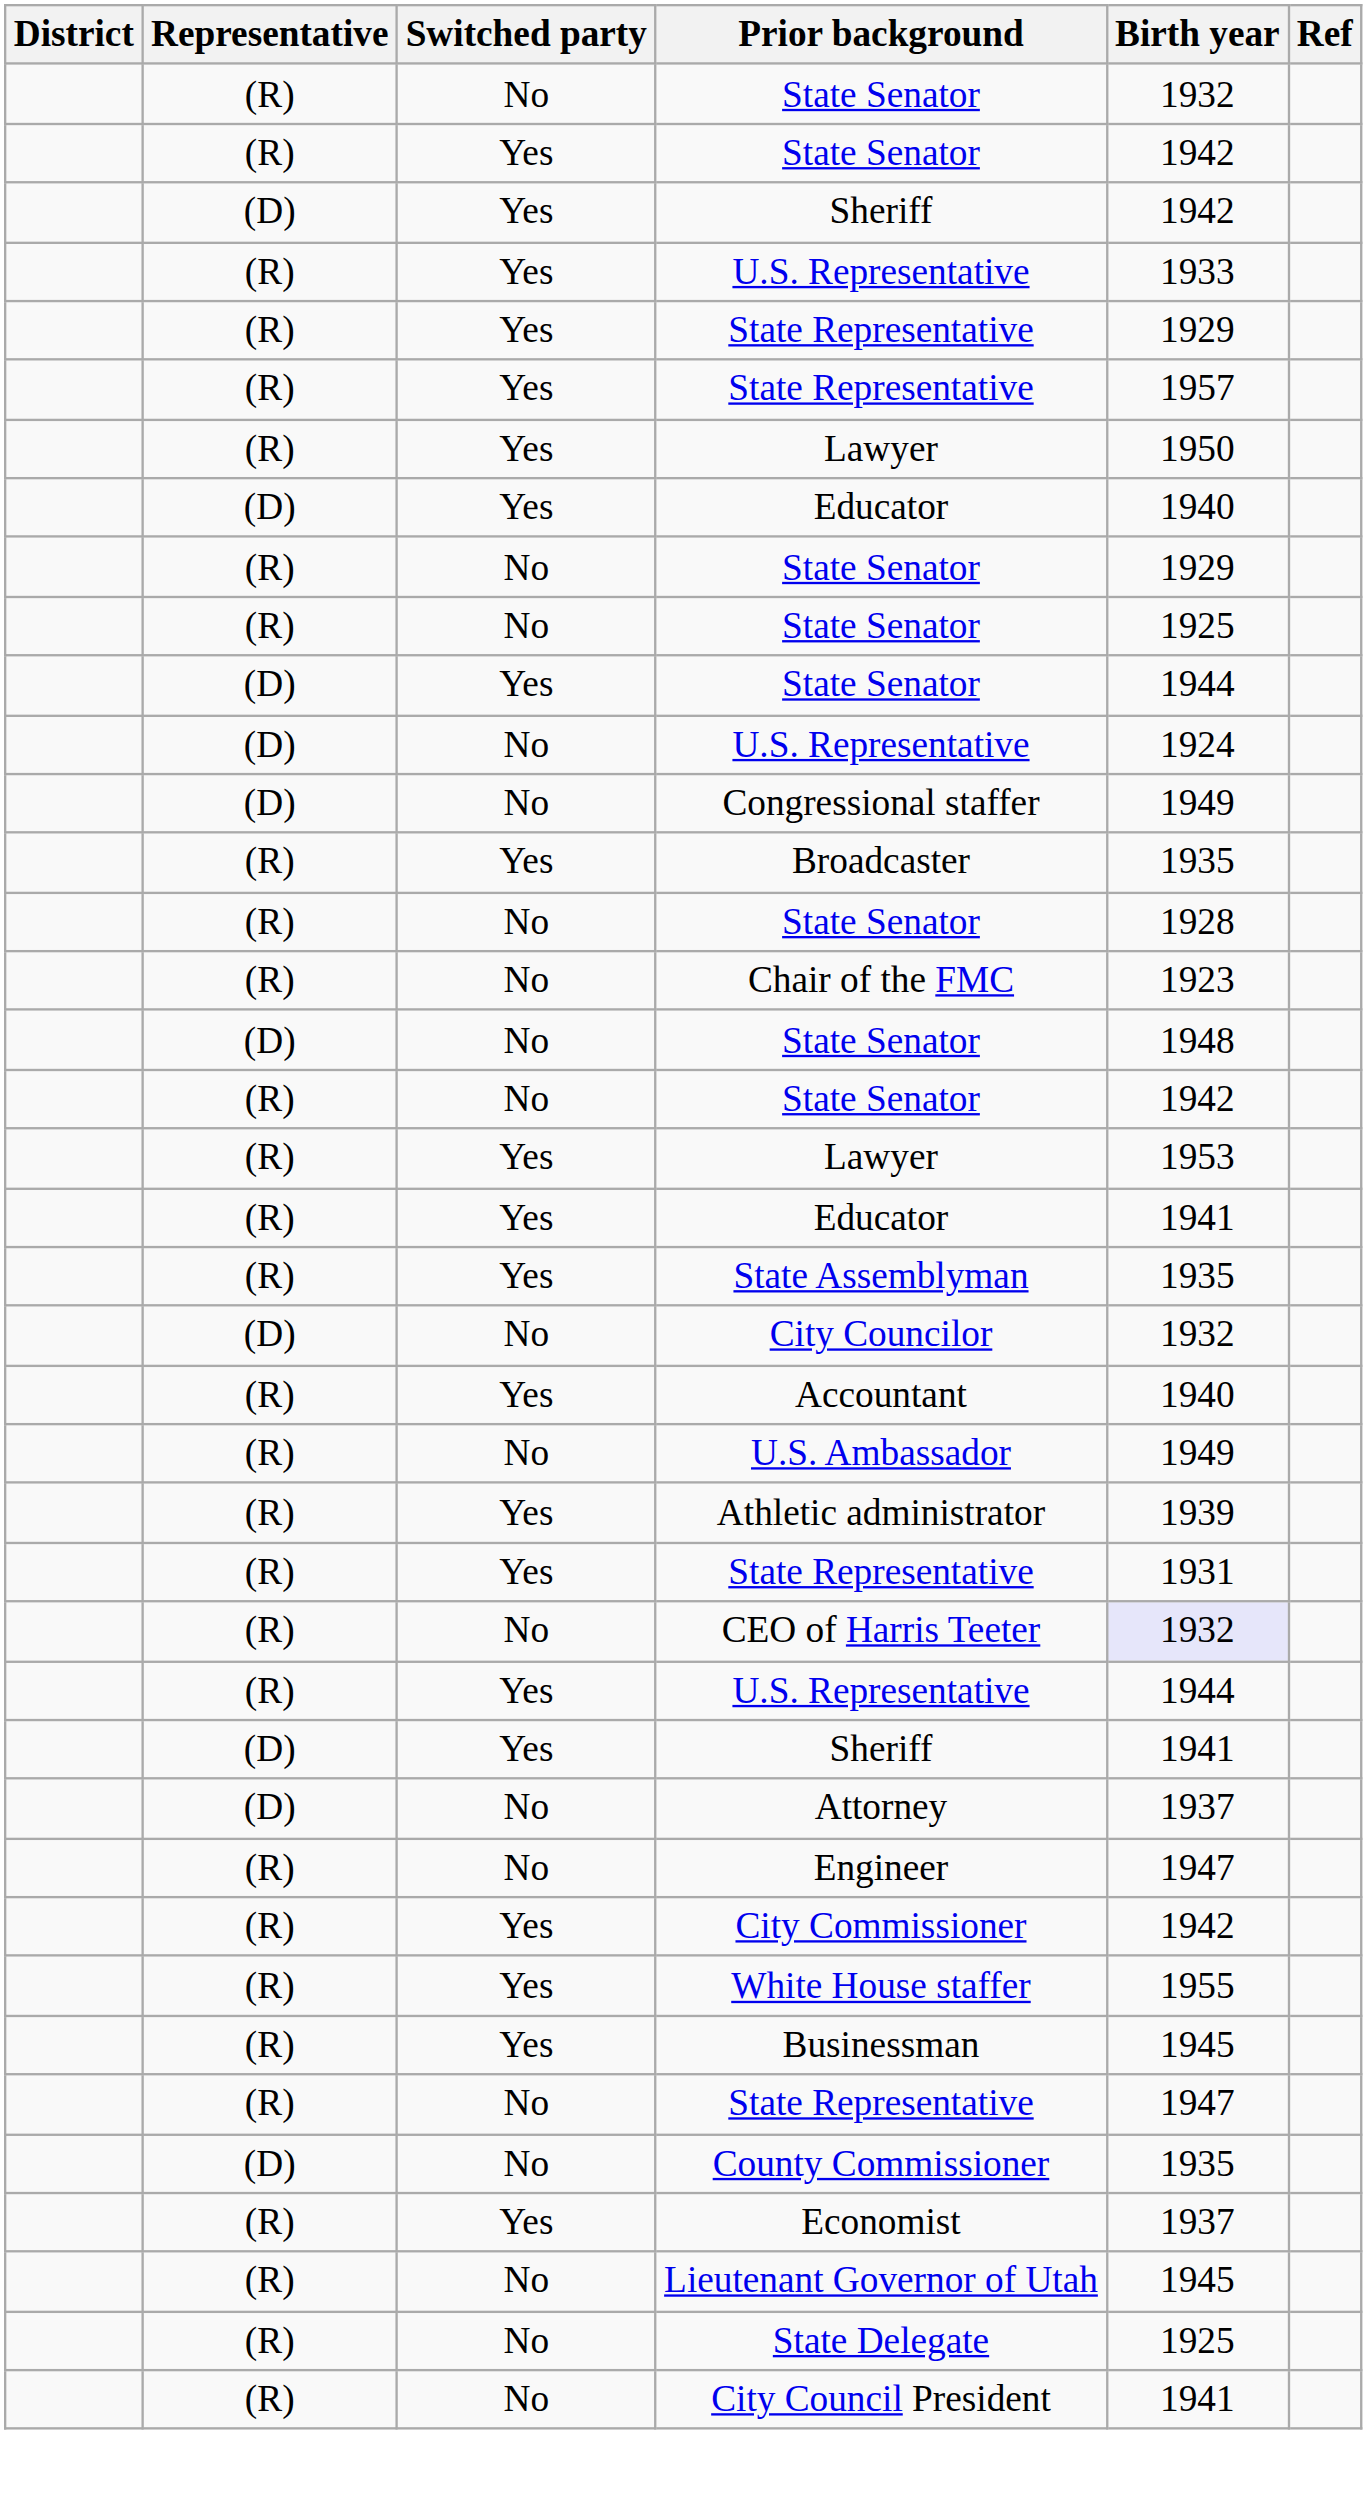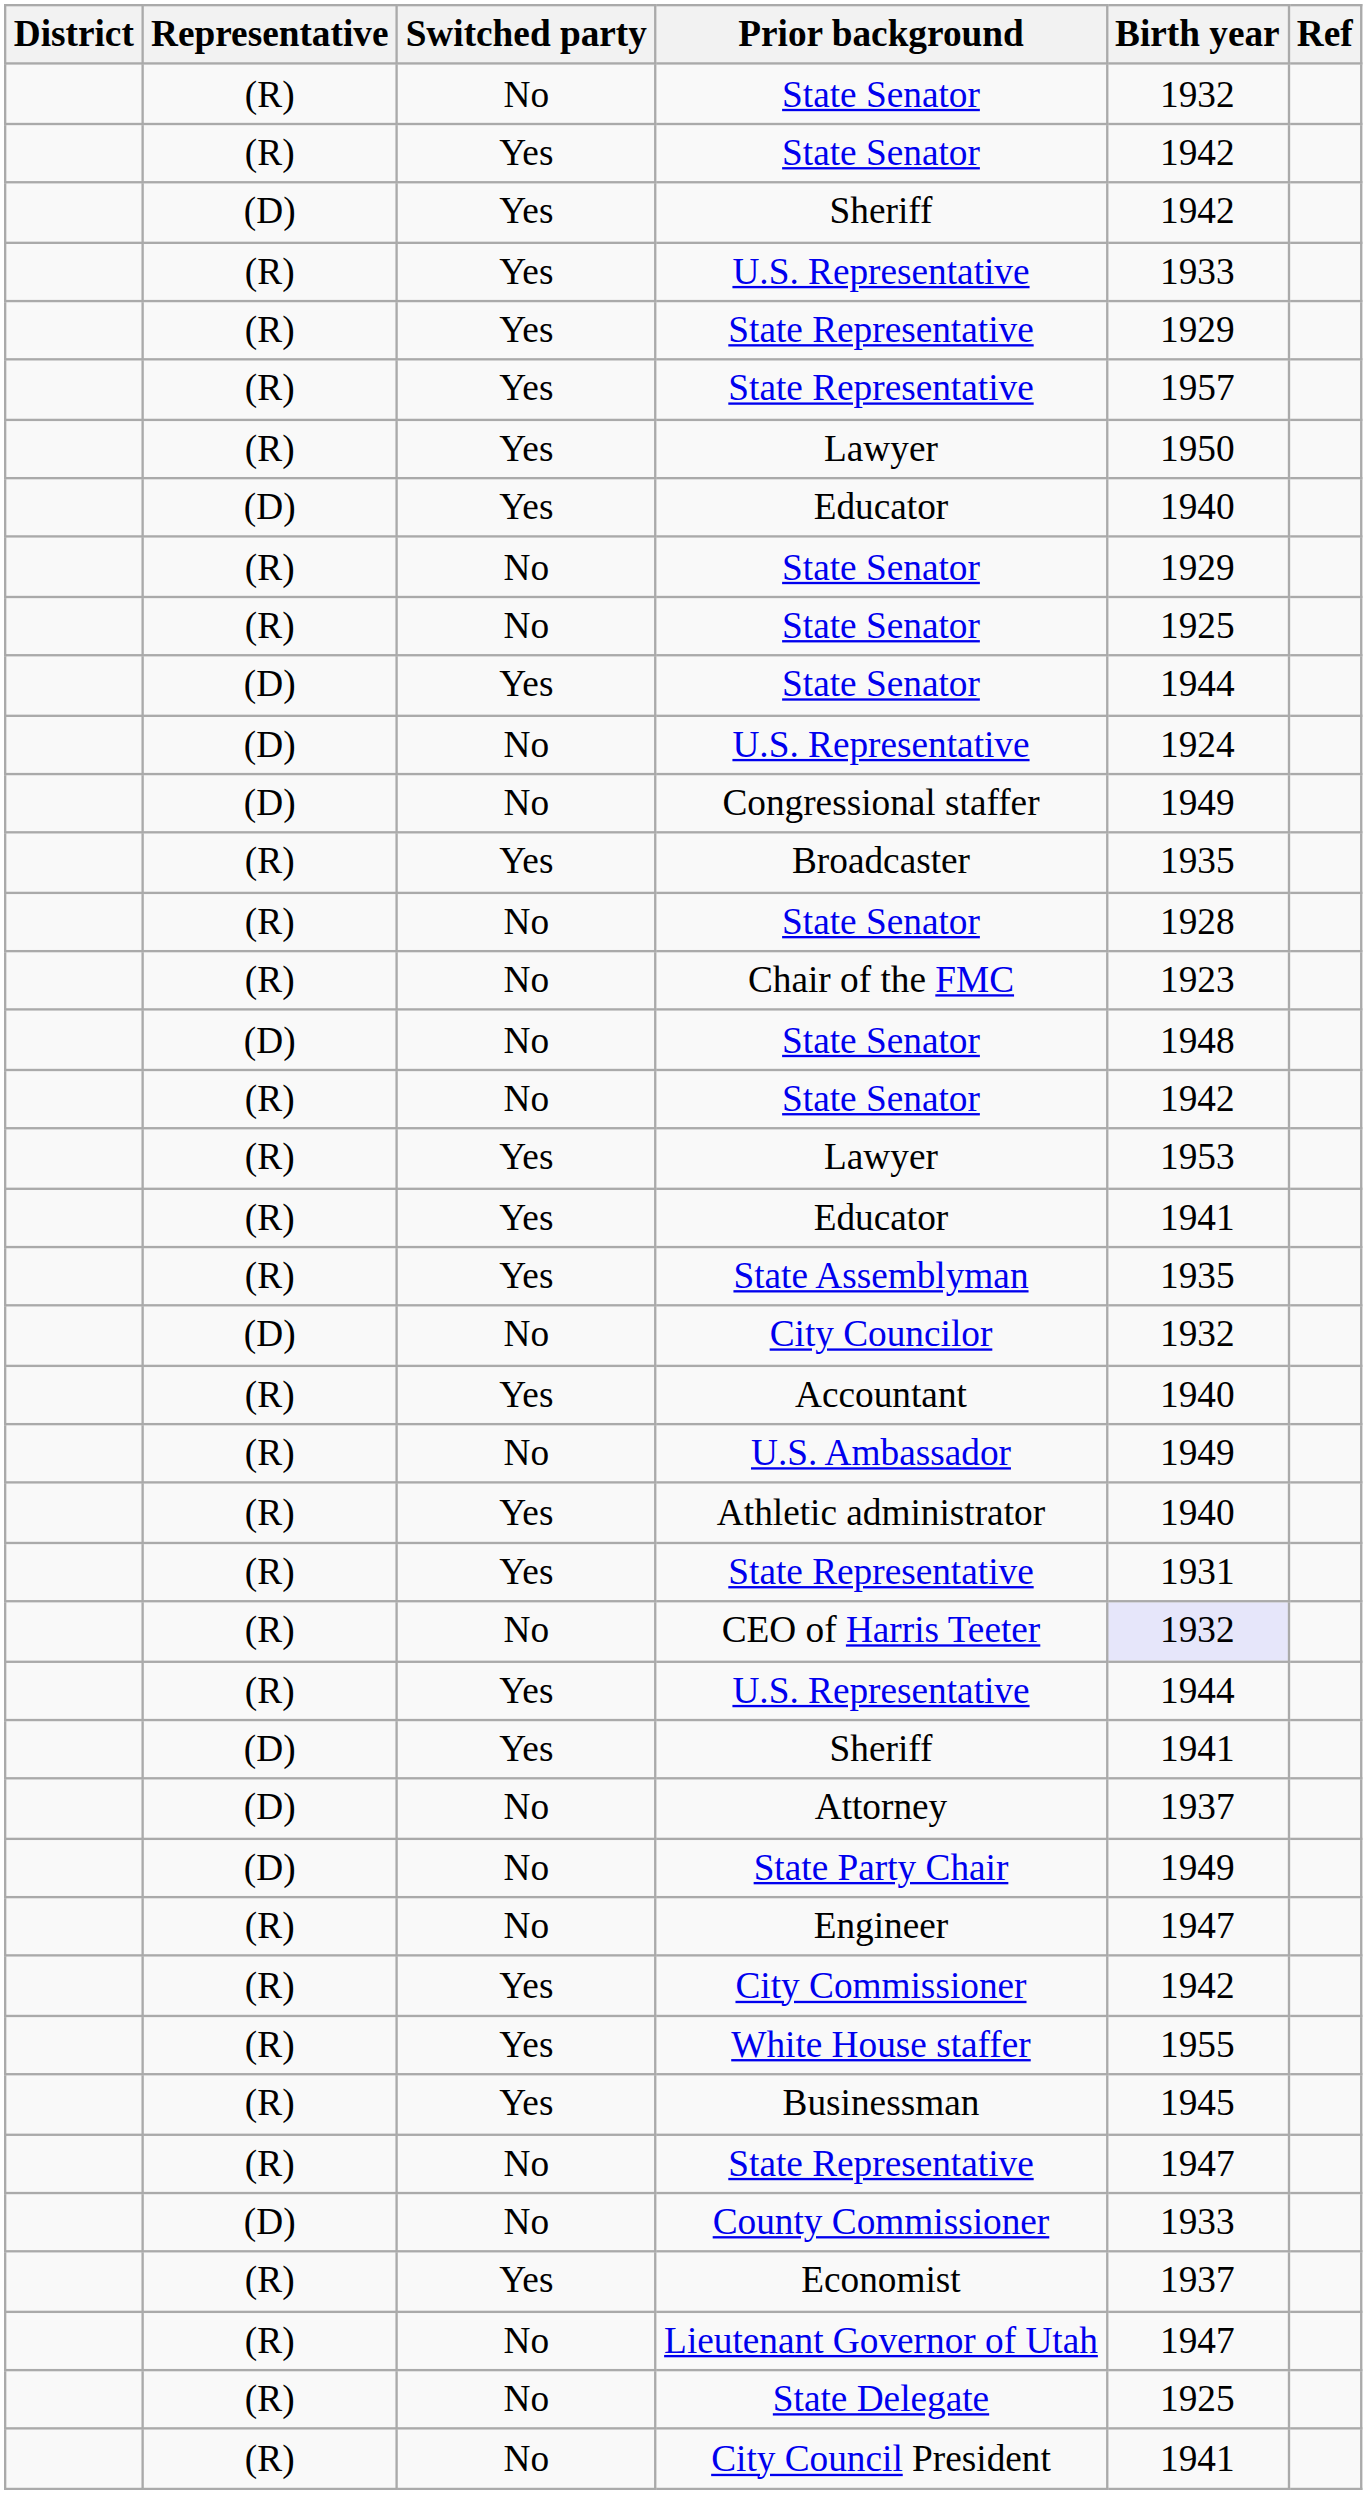Athletic administrator | Birth year: 1939 -> 1940
+ row: (D) | No | State Party Chair | 1949
County Commissioner | Birth year: 1935 -> 1933
Lieutenant Governor of Utah | Birth year: 1945 -> 1947
